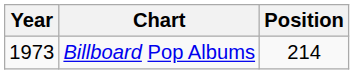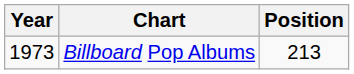Billboard Pop Albums | Position: 214 -> 213
